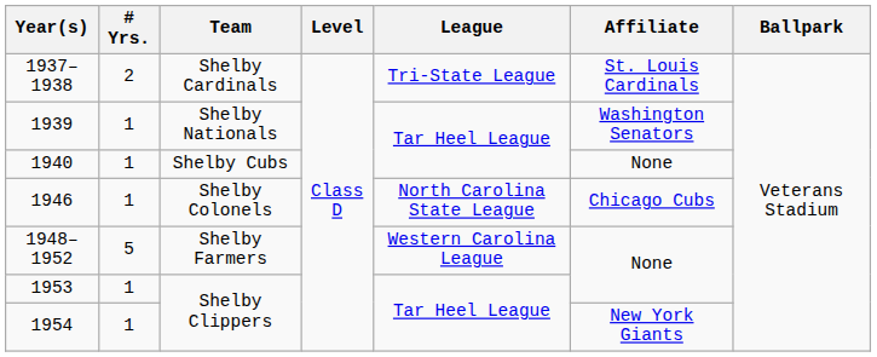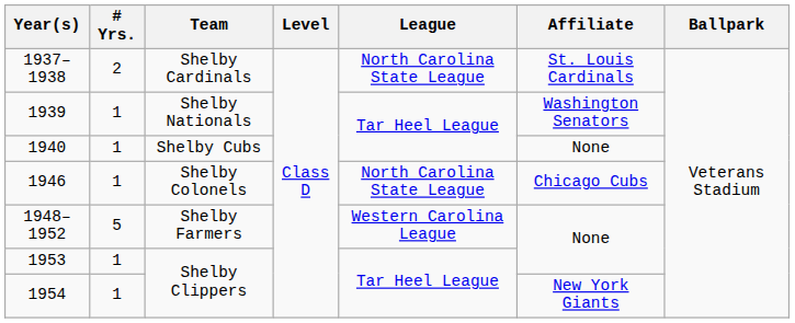1937–1938 | League: Tri-State League -> North Carolina State League
